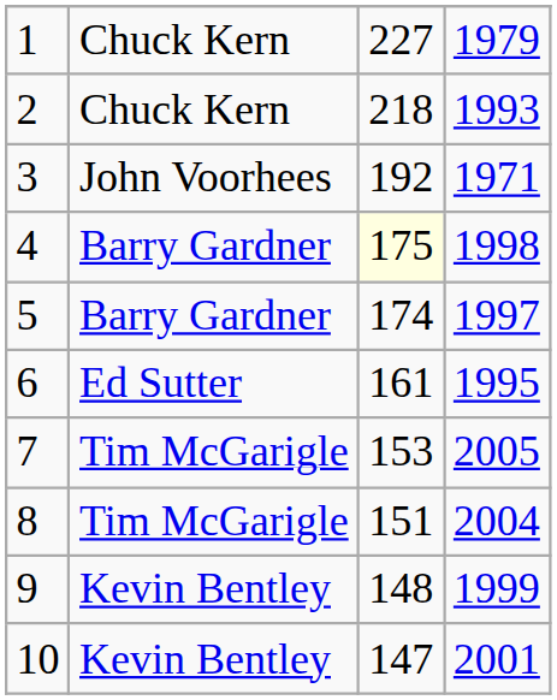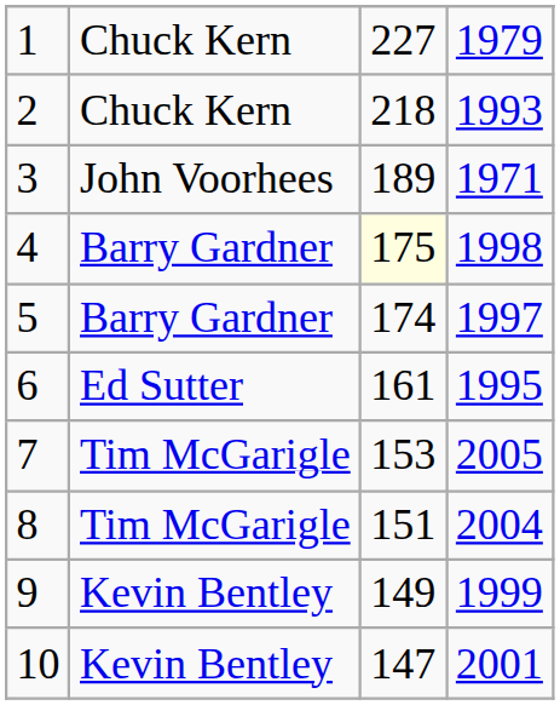3 | column 3: 192 -> 189
9 | column 3: 148 -> 149
